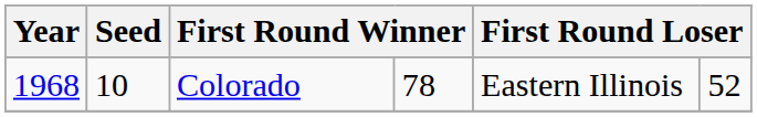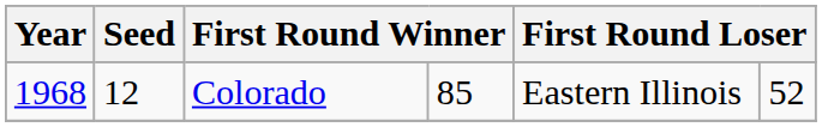Colorado | Seed: 10 -> 12
Colorado | column 4: 78 -> 85
